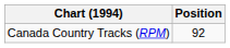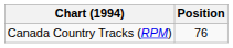Canada Country Tracks (RPM) | Position: 92 -> 76
